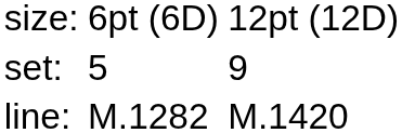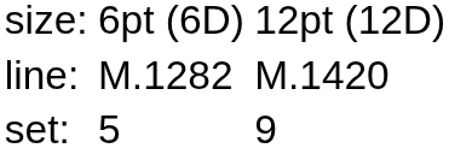rows swapped: set: <-> line:
